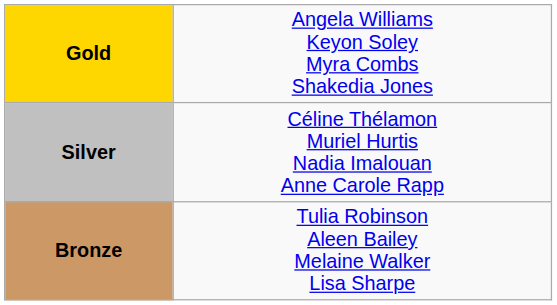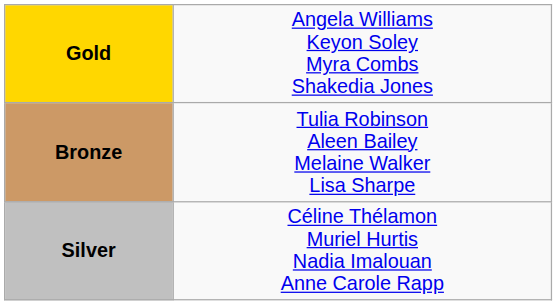rows swapped: Silver <-> Bronze
